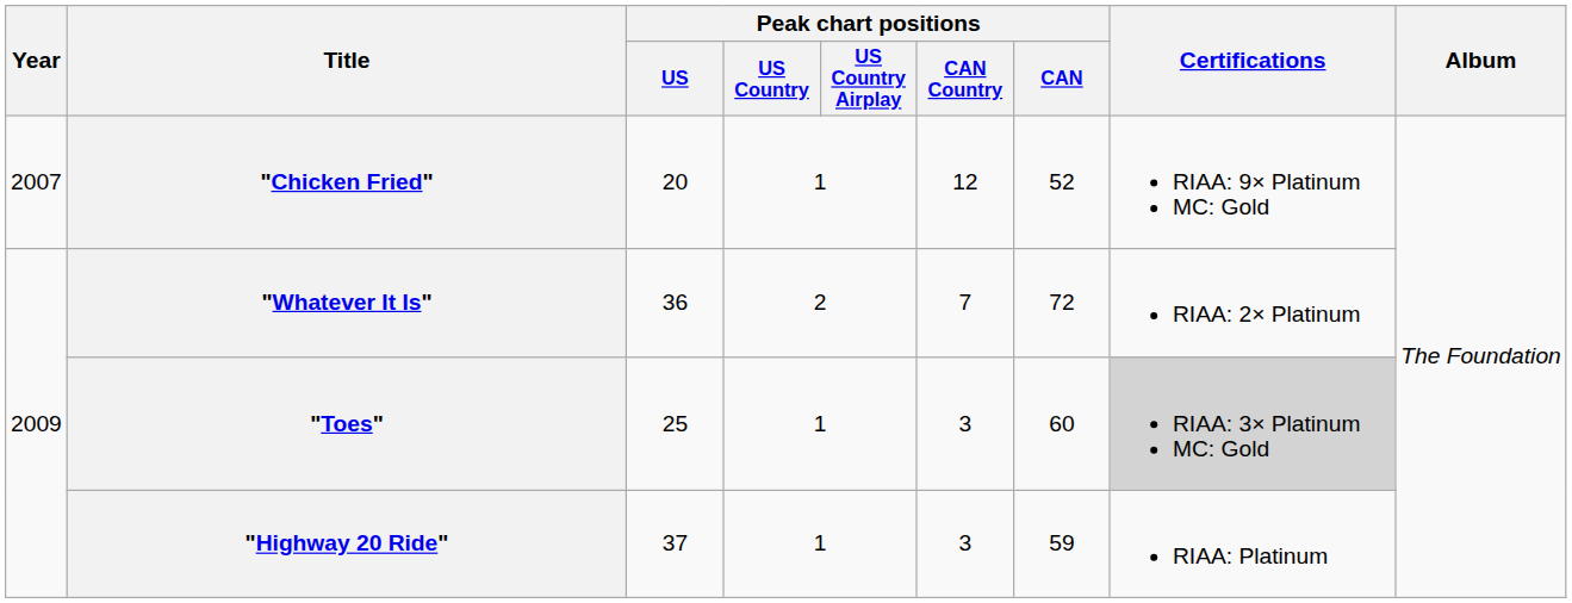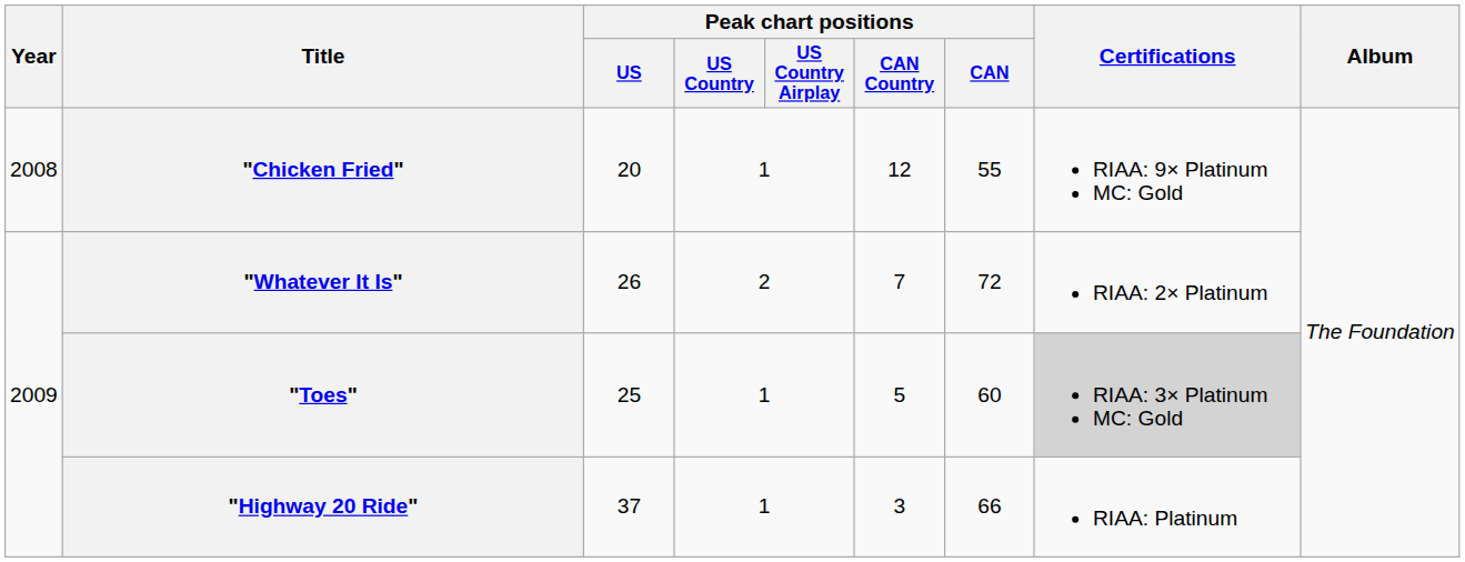"Chicken Fried" | Year: 2007 -> 2008
"Chicken Fried" | Peak chart positions / CAN: 52 -> 55
"Whatever It Is" | Peak chart positions / US: 36 -> 26
"Toes" | Peak chart positions / CAN Country: 3 -> 5
"Highway 20 Ride" | Peak chart positions / CAN: 59 -> 66
